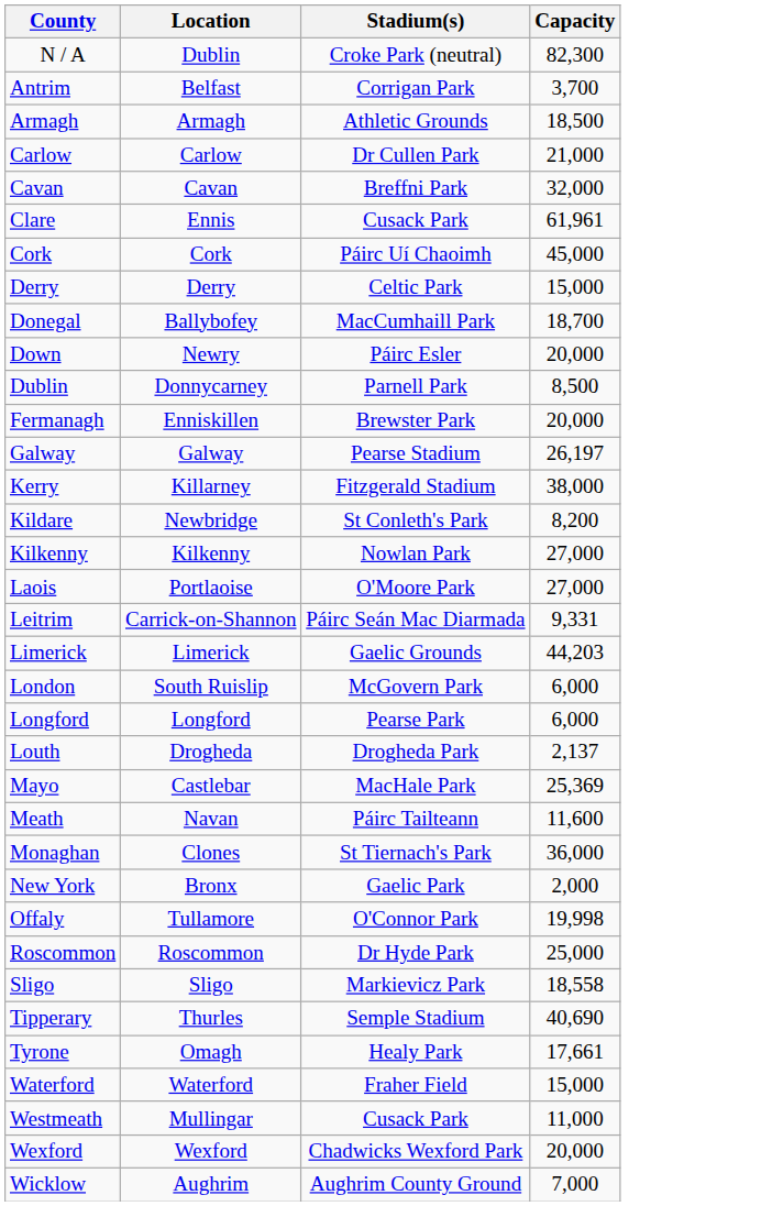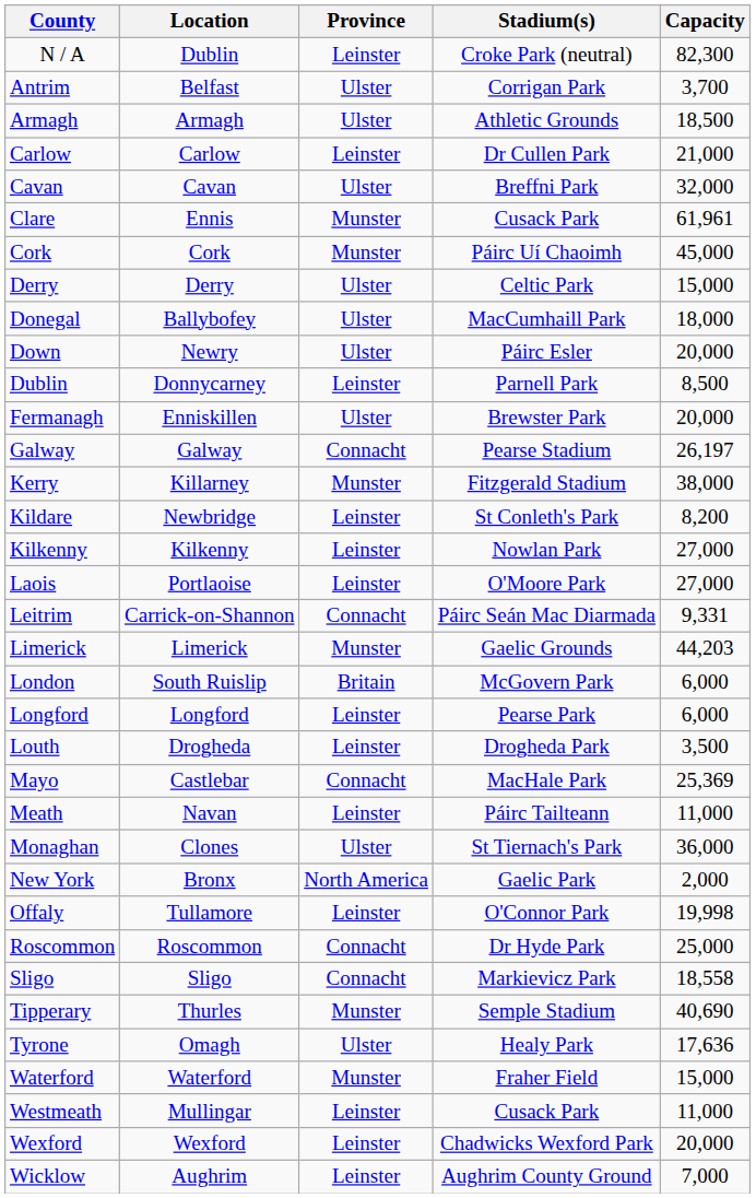+ column: Province | Leinster | Ulster | Ulster | Leinster | Ulster | Munster | Munster | Ulster | Ulster | Ulster | Leinster | Ulster | Connacht | Munster | Leinster | Leinster | Leinster | Connacht | Munster | Britain | Leinster | Leinster | Connacht | Leinster | Ulster | North America | Leinster | Connacht | Connacht | Munster | Ulster | Munster | Leinster | Leinster | Leinster
Donegal | Capacity: 18,700 -> 18,000
Louth | Capacity: 2,137 -> 3,500
Meath | Capacity: 11,600 -> 11,000
Tyrone | Capacity: 17,661 -> 17,636
